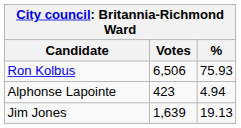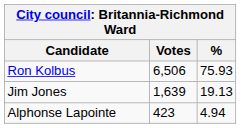rows swapped: Jim Jones <-> Alphonse Lapointe
